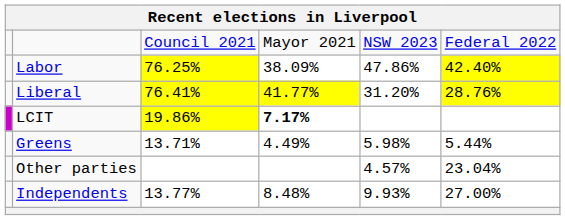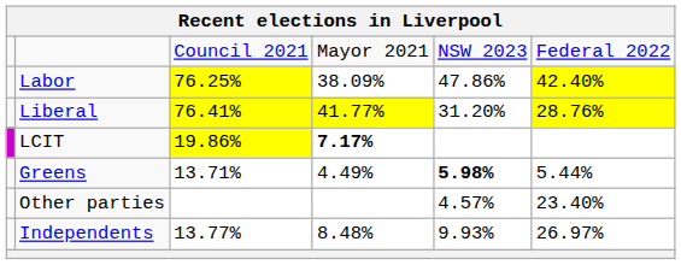Greens | column 5: normal -> bold
Other parties | column 6: 23.04% -> 23.40%
Independents | column 6: 27.00% -> 26.97%
